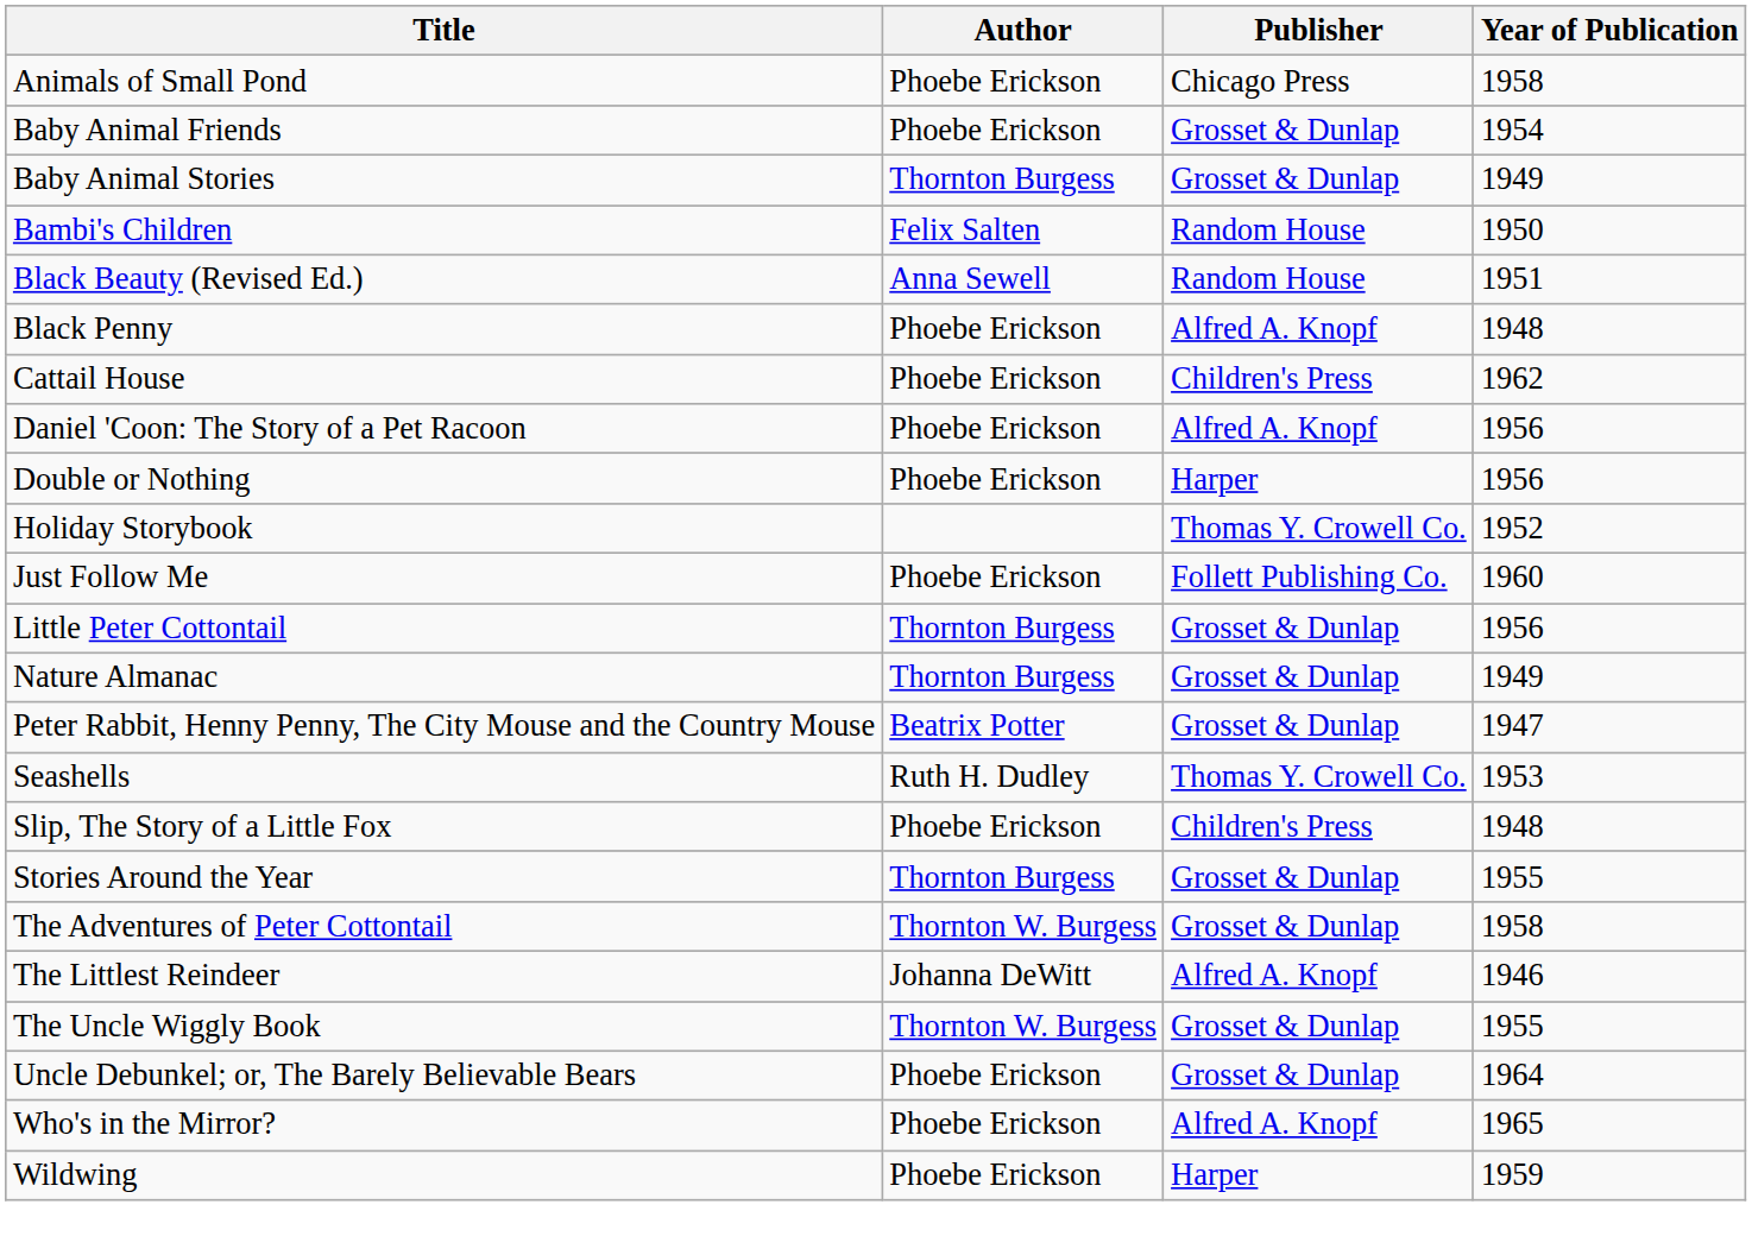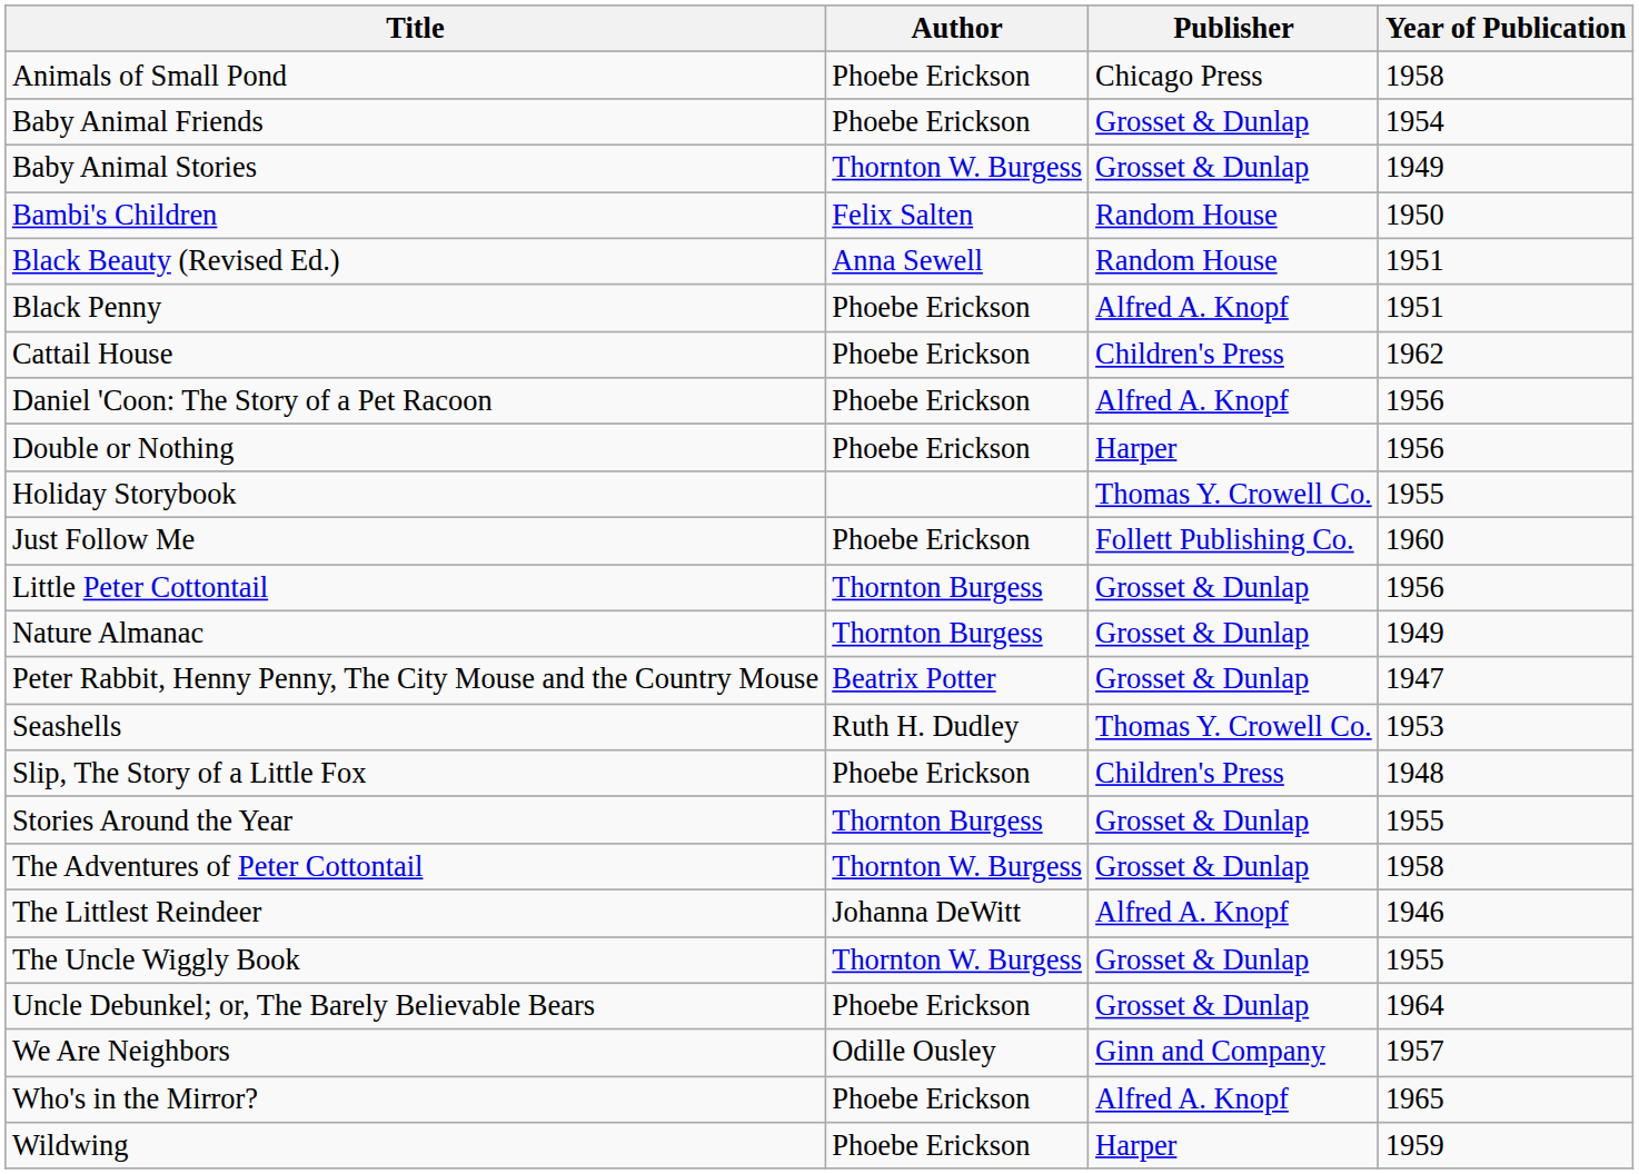Baby Animal Stories | Author: Thornton Burgess -> Thornton W. Burgess
Black Penny | Year of Publication: 1948 -> 1951
Holiday Storybook | Year of Publication: 1952 -> 1955
+ row: We Are Neighbors | Odille Ousley | Ginn and Company | 1957
